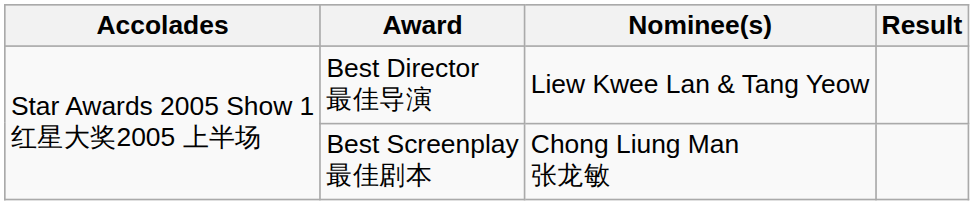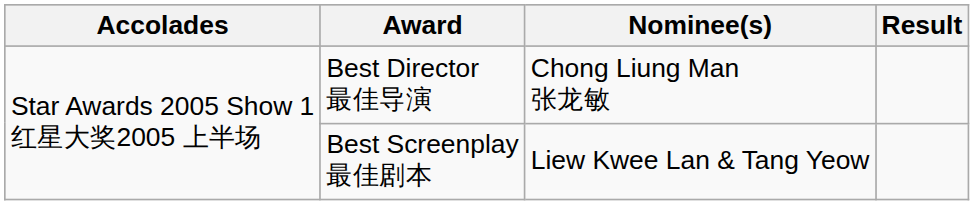Best Director 最佳导演 | Nominee(s): Liew Kwee Lan & Tang Yeow -> Chong Liung Man 张龙敏
Best Screenplay 最佳剧本 | Nominee(s): Chong Liung Man 张龙敏 -> Liew Kwee Lan & Tang Yeow
